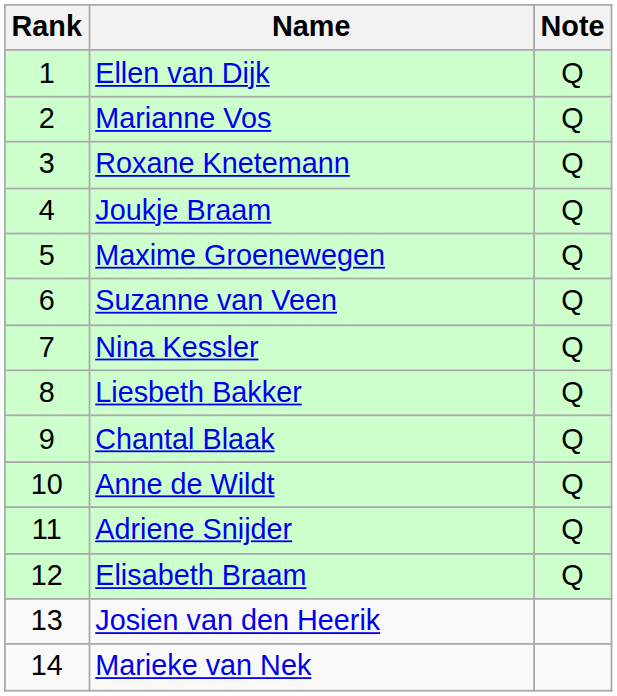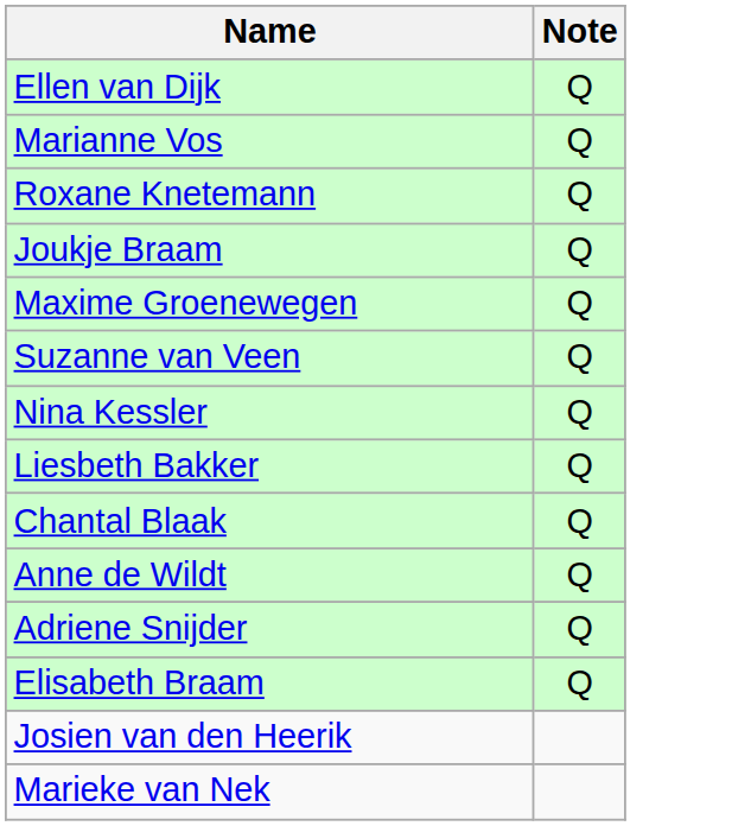- column: Rank | 1 | 2 | 3 | 4 | 5 | 6 | 7 | 8 | 9 | 10 | 11 | 12 | 13 | 14
